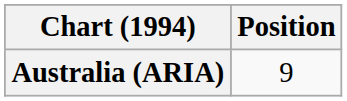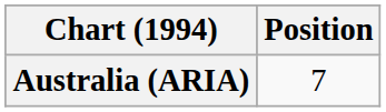Australia (ARIA) | Position: 9 -> 7
